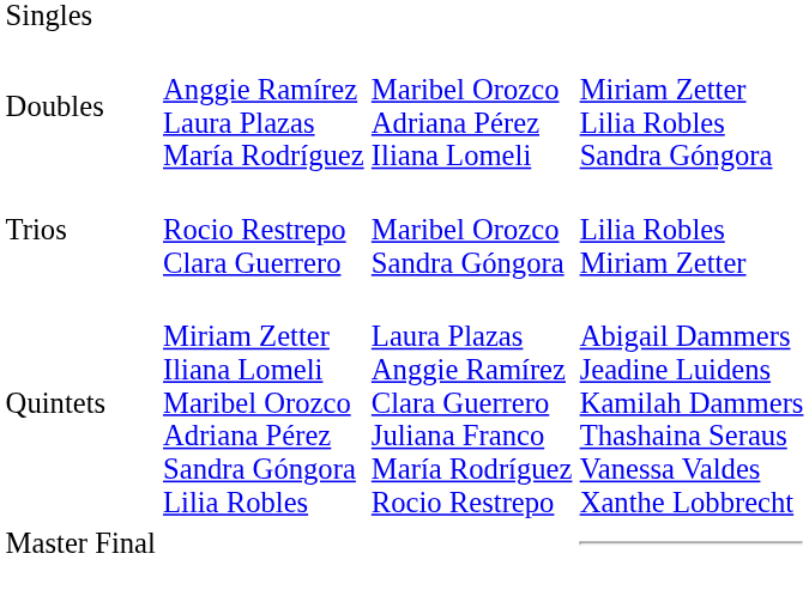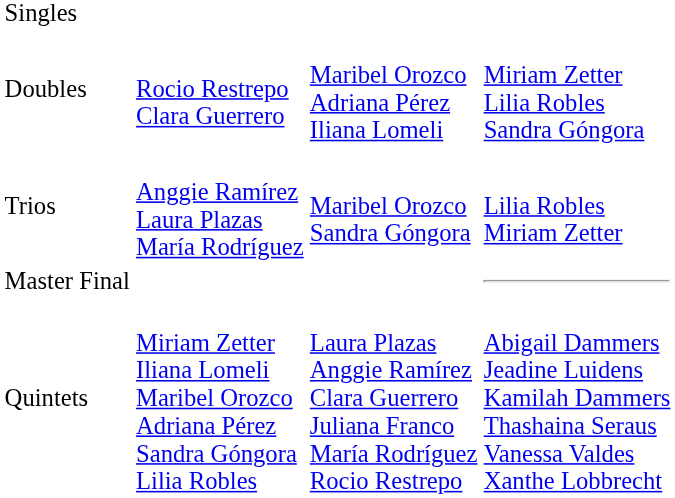Doubles | column 2: Anggie Ramírez Laura Plazas María Rodríguez -> Rocio Restrepo Clara Guerrero
Trios | column 2: Rocio Restrepo Clara Guerrero -> Anggie Ramírez Laura Plazas María Rodríguez
rows swapped: Quintets <-> Master Final
